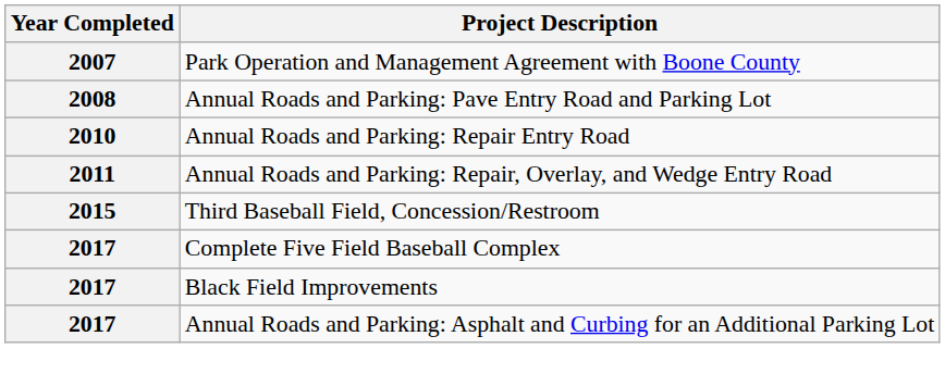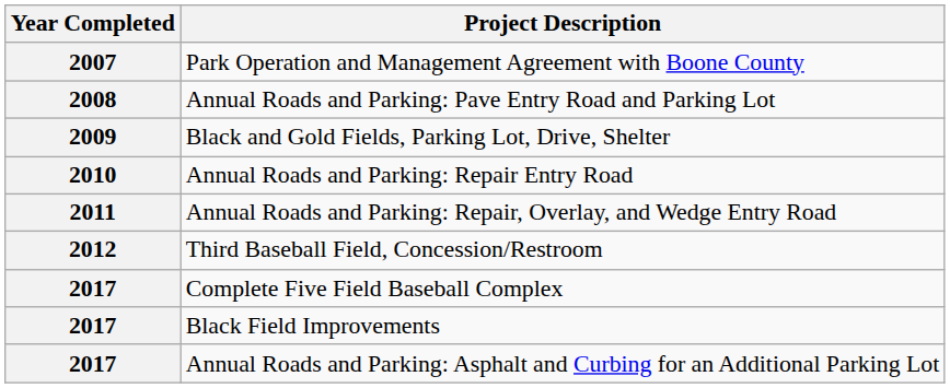+ row: 2009 | Black and Gold Fields, Parking Lot, Drive, Shelter
Third Baseball Field, Concession/Restroom | Year Completed: 2015 -> 2012
